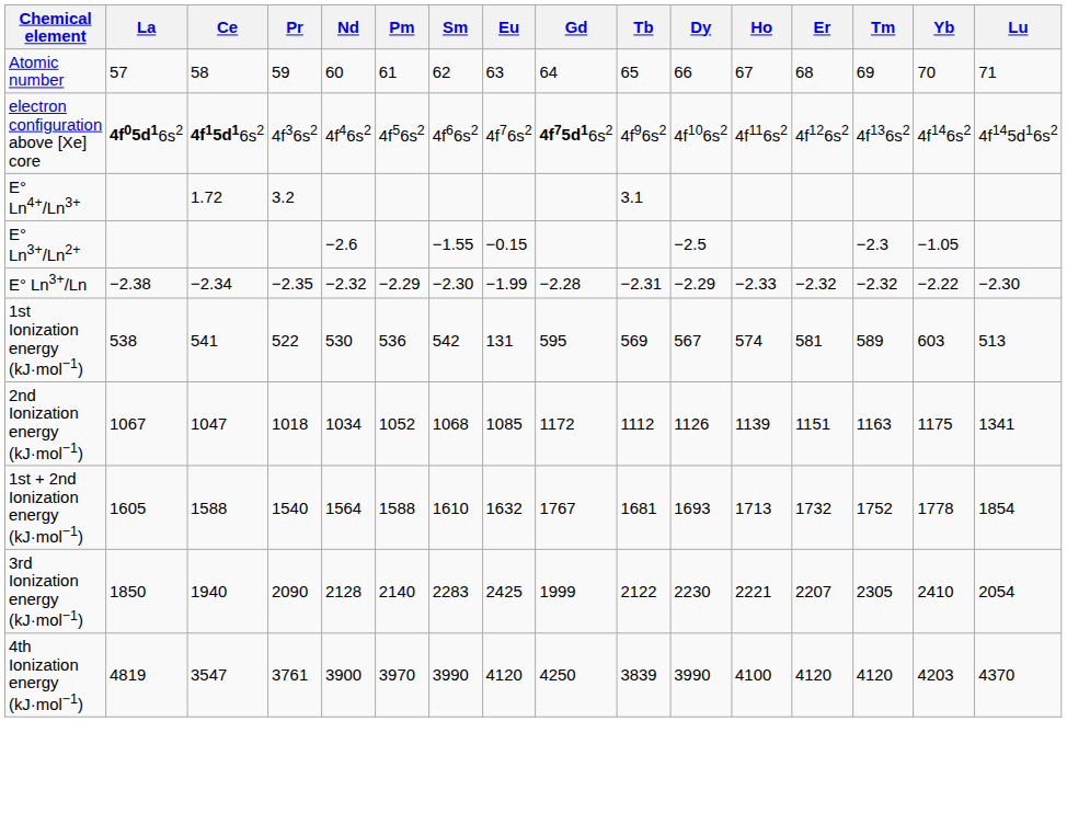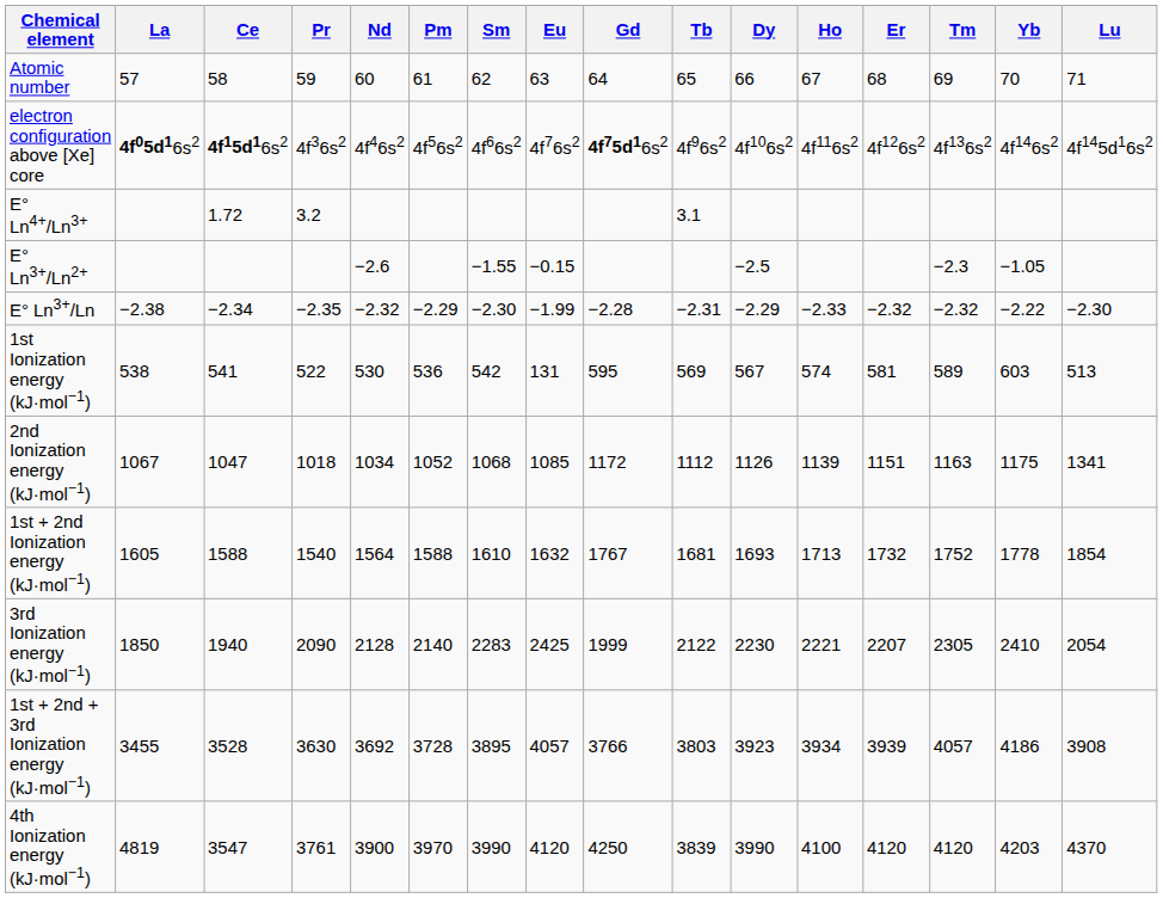+ row: 1st + 2nd + 3rd Ionization energy (kJ·mol−1) | 3455 | 3528 | 3630 | 3692 | 3728 | 3895 | 4057 | 3766 | 3803 | 3923 | 3934 | 3939 | 4057 | 4186 | 3908
